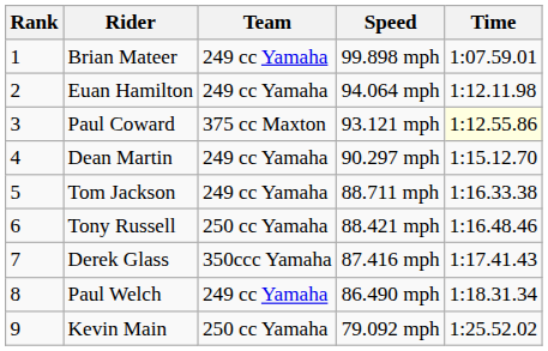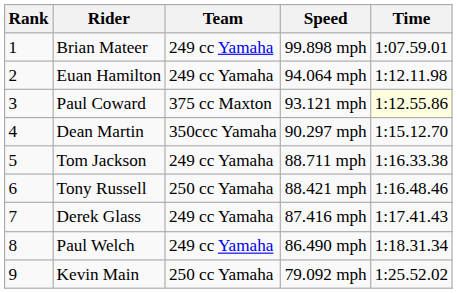Dean Martin | Team: 249 cc Yamaha -> 350ccc Yamaha
Derek Glass | Team: 350ccc Yamaha -> 249 cc Yamaha
